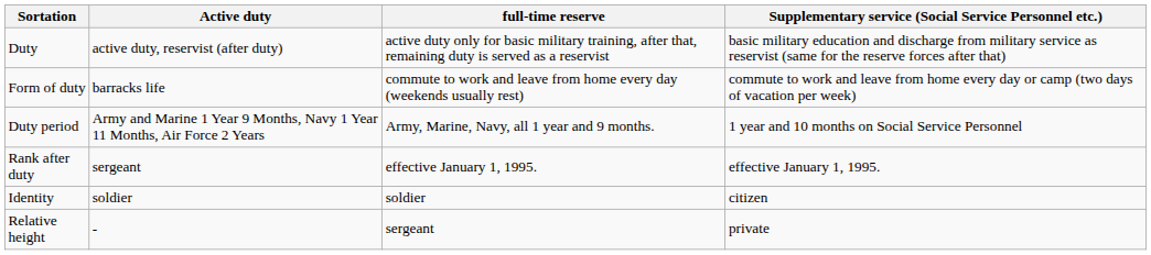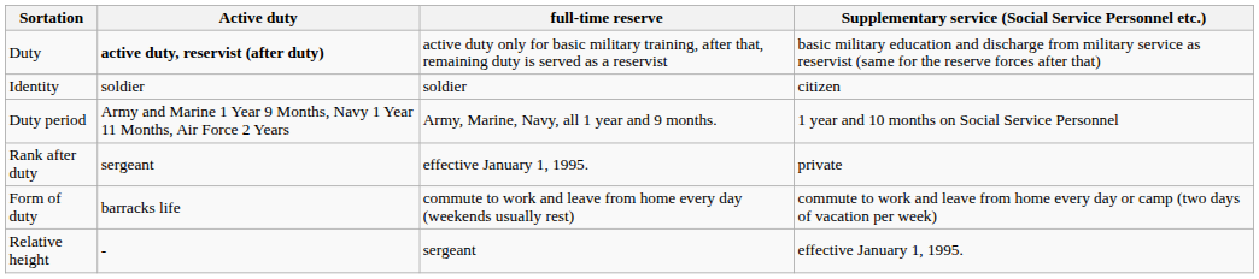Duty | Active duty: normal -> bold
rows swapped: Identity <-> Form of duty
Rank after duty | Supplementary service (Social Service Personnel etc.): effective January 1, 1995. -> private
Relative height | Supplementary service (Social Service Personnel etc.): private -> effective January 1, 1995.
